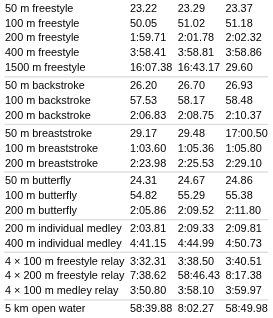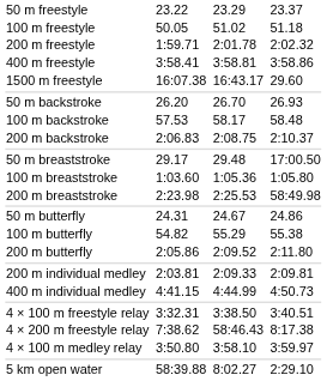200 m breaststroke | column 7: 2:29.10 -> 58:49.98
5 km open water | column 7: 58:49.98 -> 2:29.10
